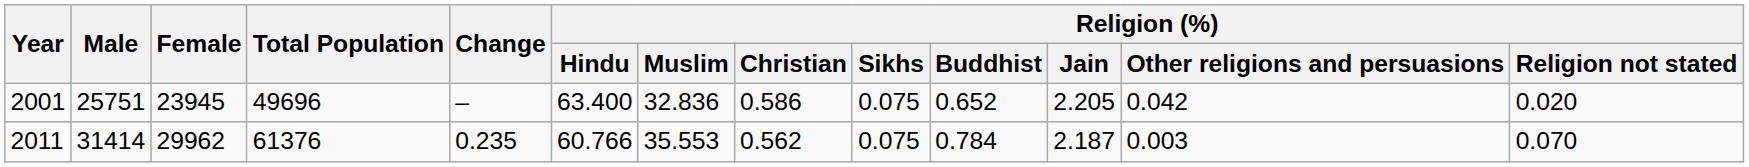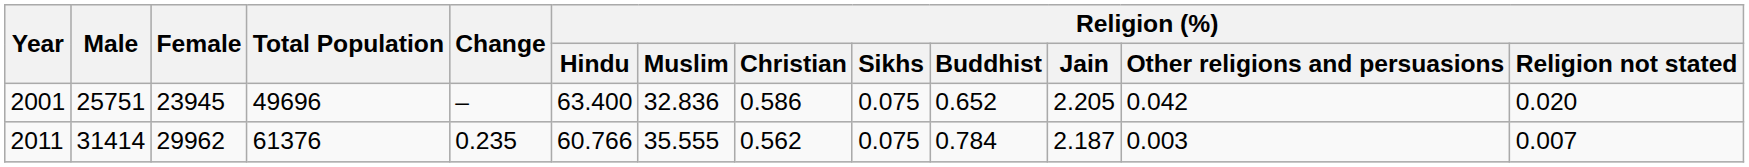2011 | Religion (%) / Muslim: 35.553 -> 35.555
2011 | Religion (%) / Religion not stated: 0.070 -> 0.007
